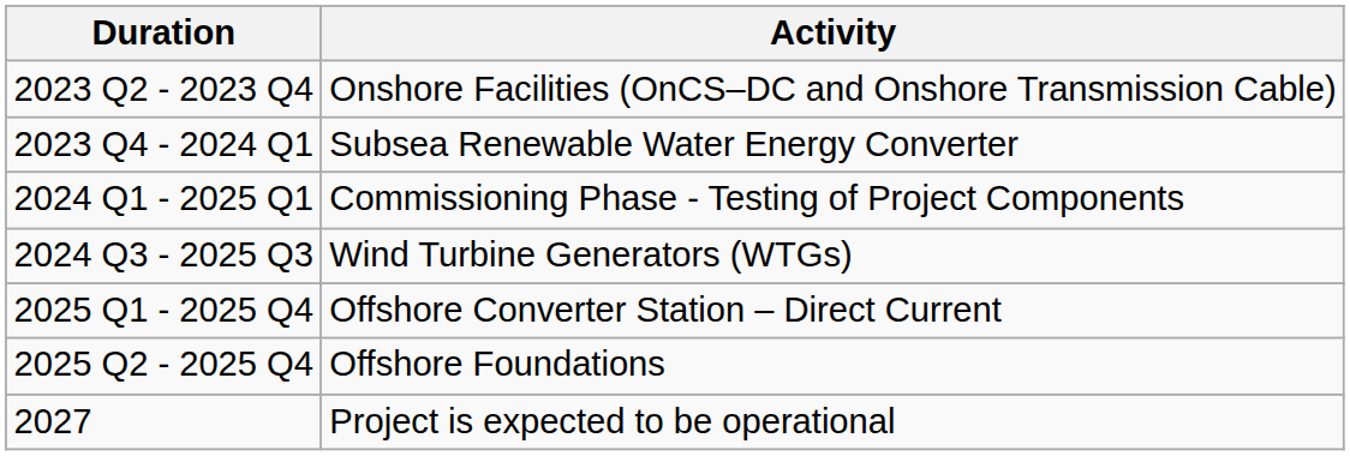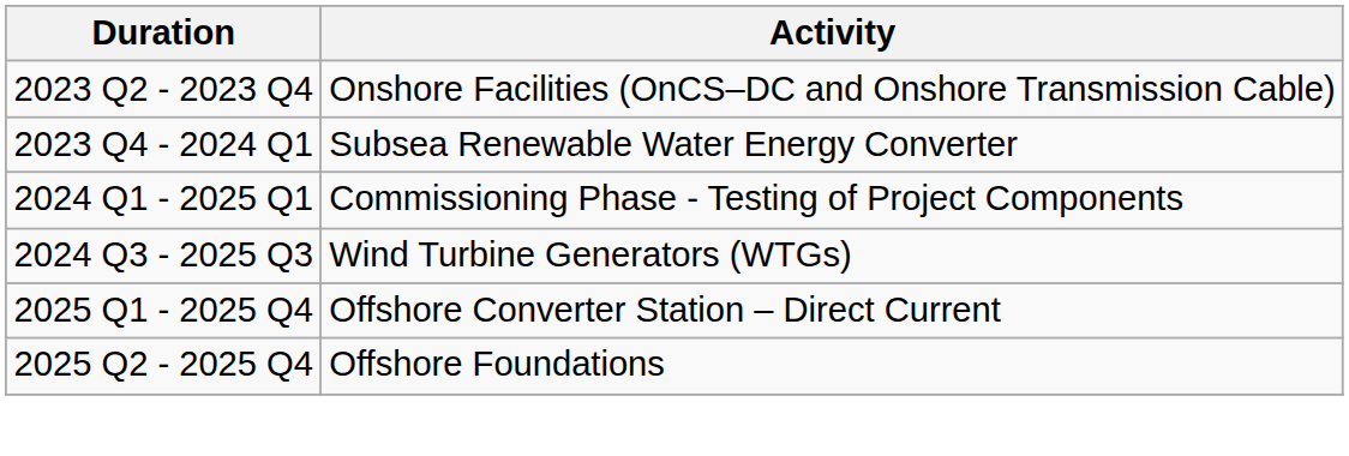- row: 2027 | Project is expected to be operational
